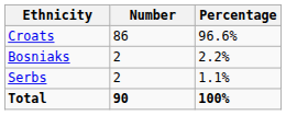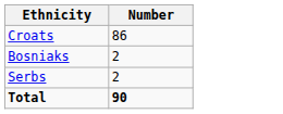- column: Percentage | 96.6% | 2.2% | 1.1% | 100%
